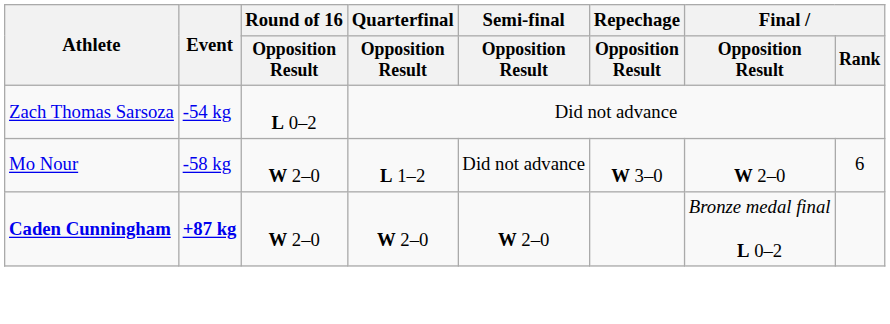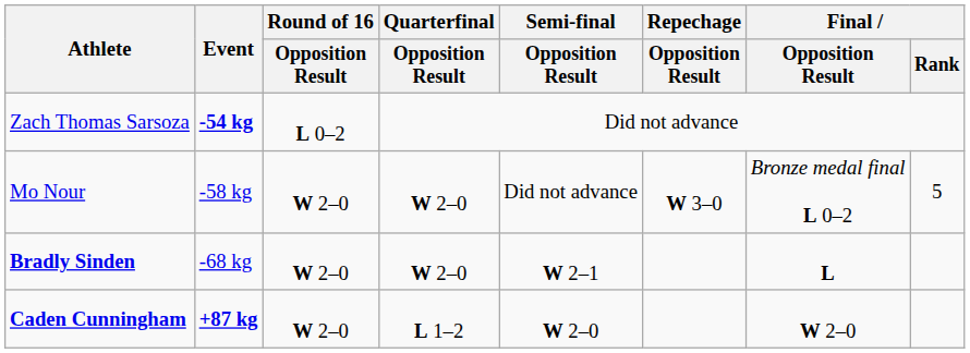Zach Thomas Sarsoza | Event: normal -> bold
Mo Nour | Quarterfinal / Opposition Result: L 1–2 -> W 2–0
Mo Nour | Final / Opposition Result: W 2–0 -> Bronze medal final L 0–2
Mo Nour | Final / Rank: 6 -> 5
+ row: Bradly Sinden | -68 kg | W 2–0 | W 2–0 | W 2–1 | L
Caden Cunningham | Quarterfinal / Opposition Result: W 2–0 -> L 1–2
Caden Cunningham | Final / Opposition Result: Bronze medal final L 0–2 -> W 2–0
